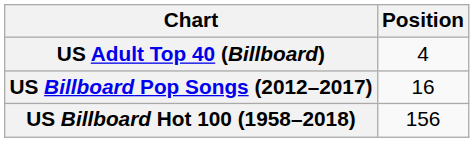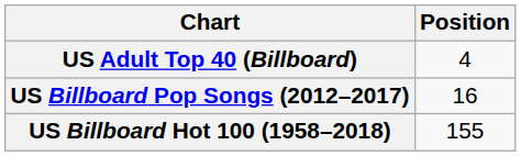US Billboard Hot 100 (1958–2018) | Position: 156 -> 155
